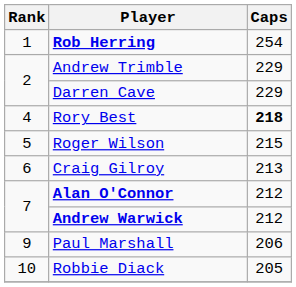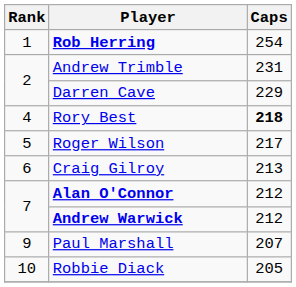Andrew Trimble | Caps: 229 -> 231
Roger Wilson | Caps: 215 -> 217
Paul Marshall | Caps: 206 -> 207
